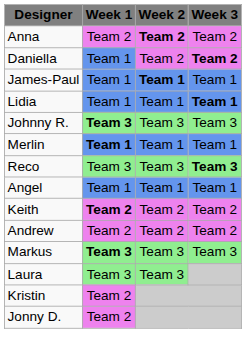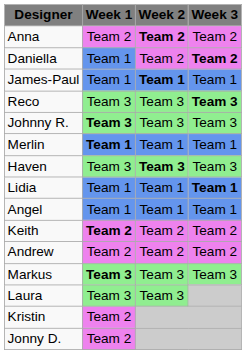rows swapped: Reco <-> Lidia
+ row: Haven | Team 3 | Team 3 | Team 3
